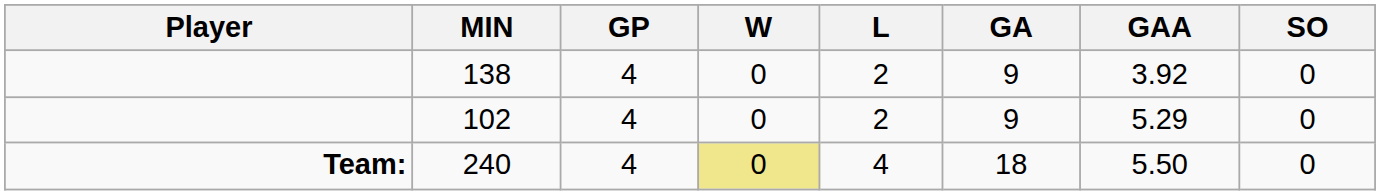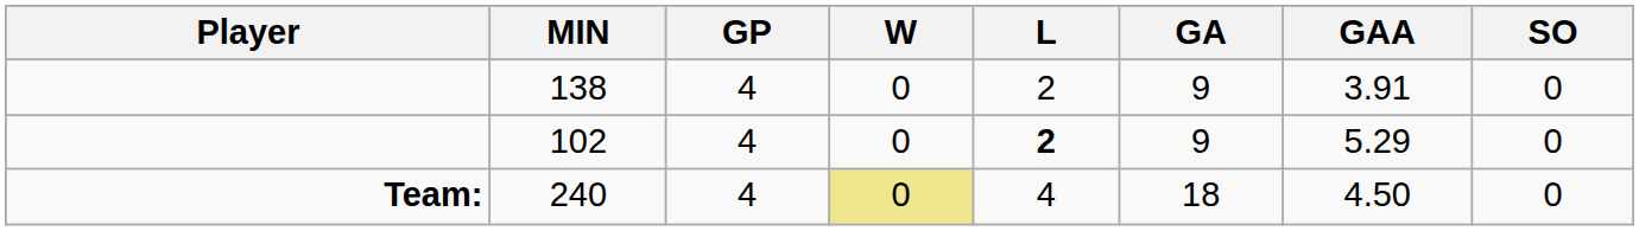138 | GAA: 3.92 -> 3.91
102 | L: normal -> bold
240 | GAA: 5.50 -> 4.50
